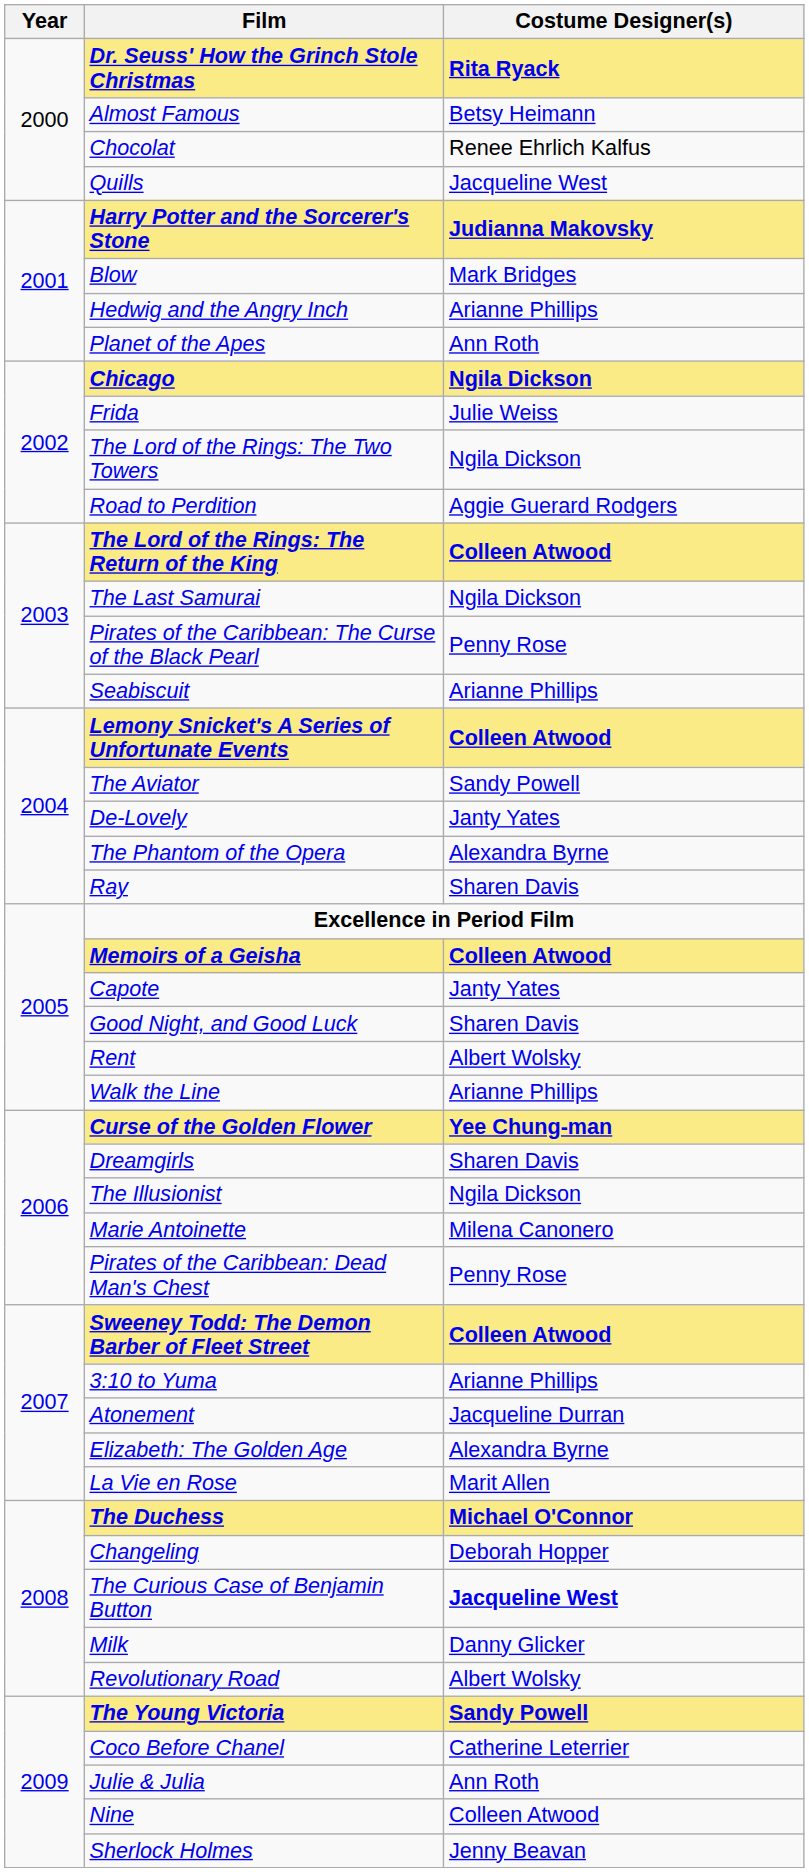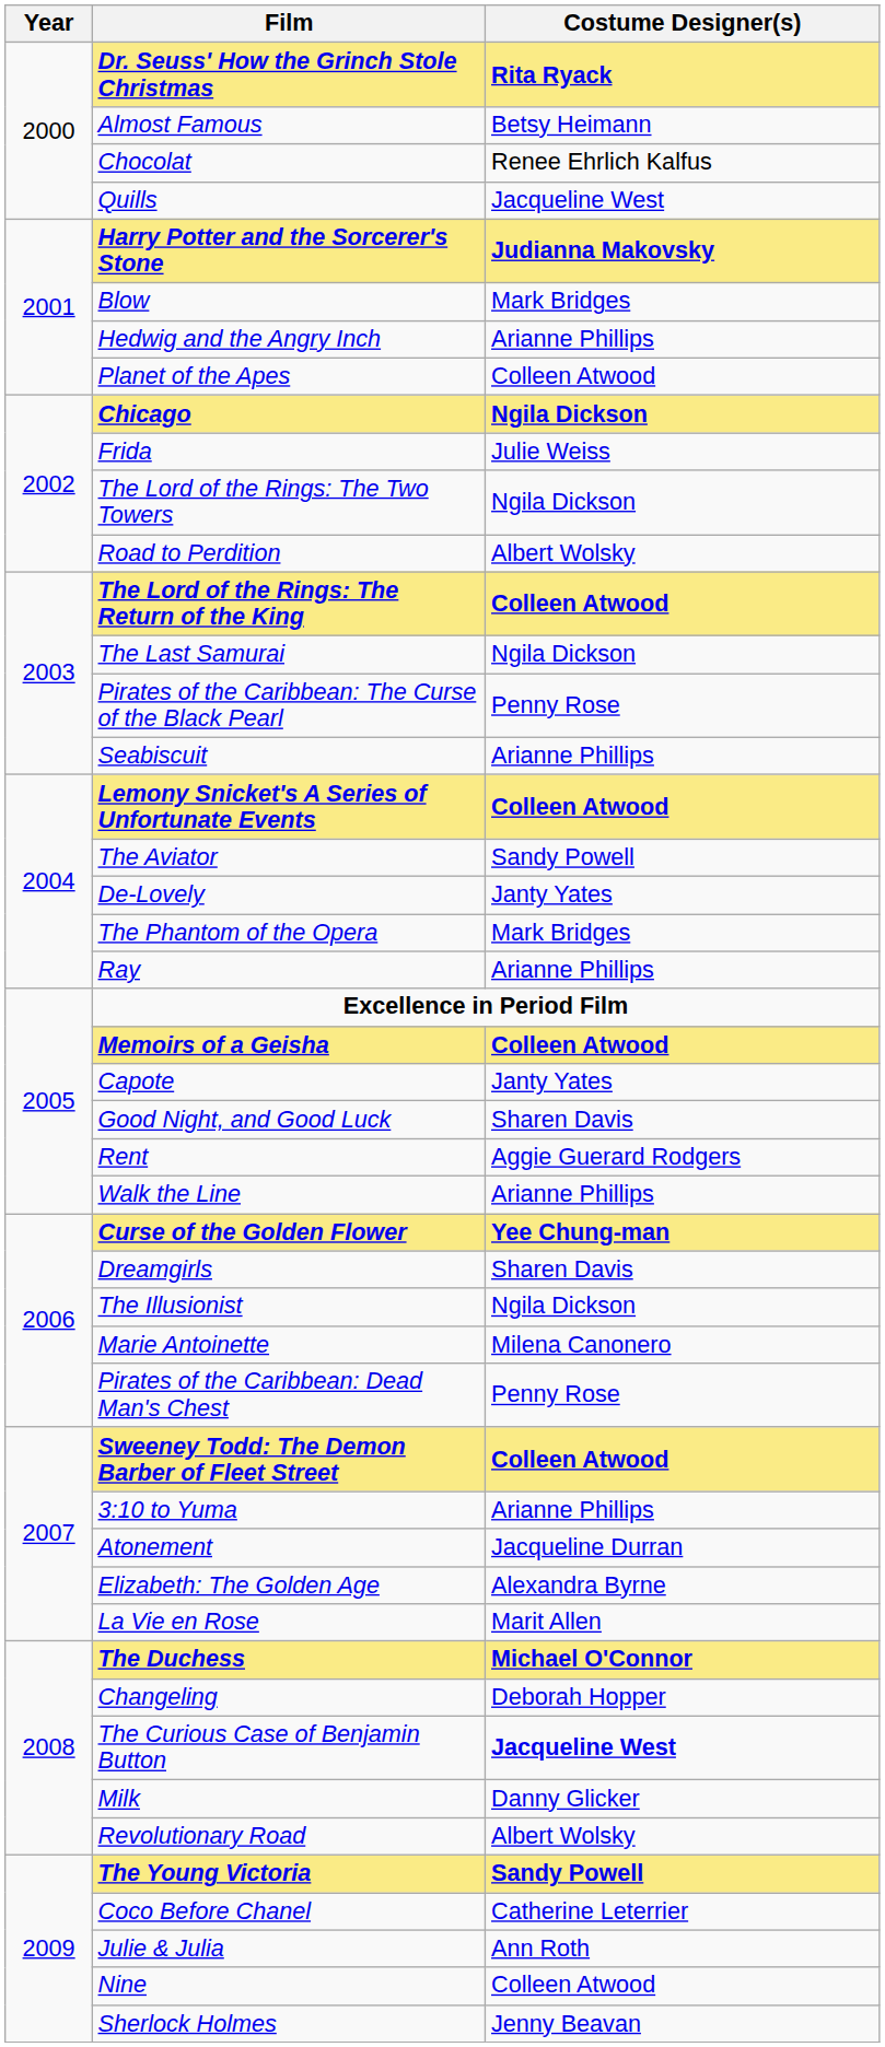Planet of the Apes | Costume Designer(s): Ann Roth -> Colleen Atwood
Road to Perdition | Costume Designer(s): Aggie Guerard Rodgers -> Albert Wolsky
The Phantom of the Opera | Costume Designer(s): Alexandra Byrne -> Mark Bridges
Ray | Costume Designer(s): Sharen Davis -> Arianne Phillips
Rent | Costume Designer(s): Albert Wolsky -> Aggie Guerard Rodgers
